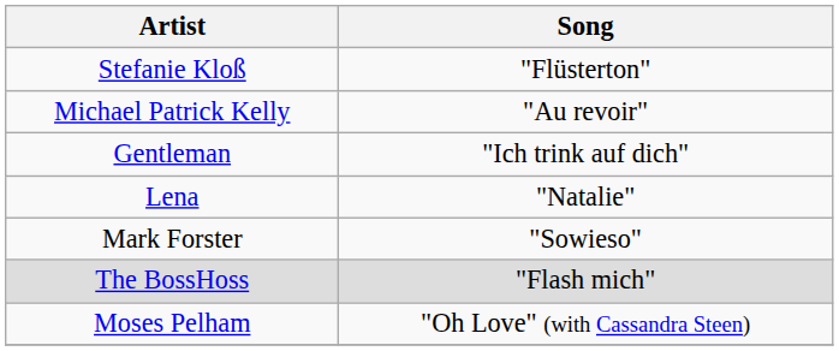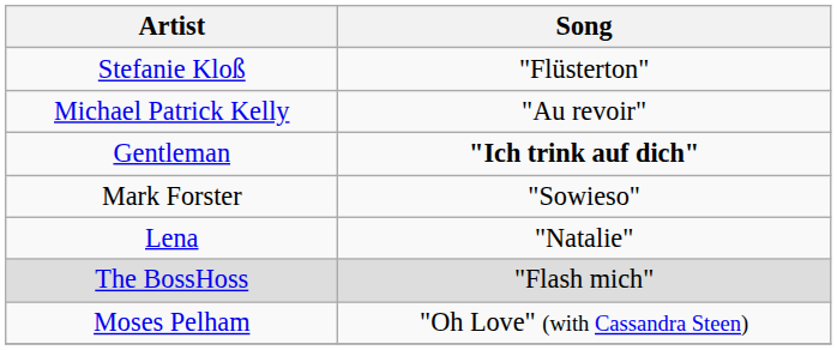Gentleman | Song: normal -> bold
rows swapped: Mark Forster <-> Lena
